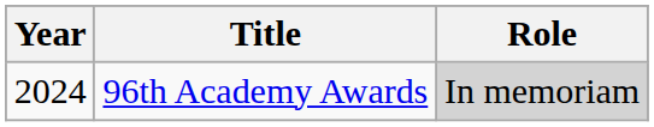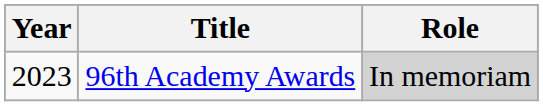96th Academy Awards | Year: 2024 -> 2023
